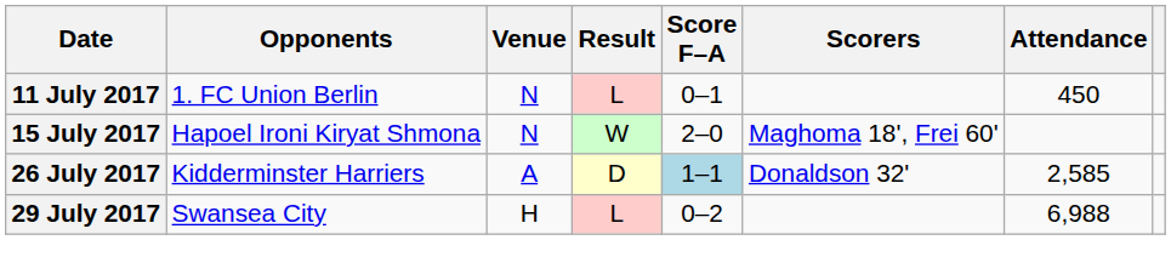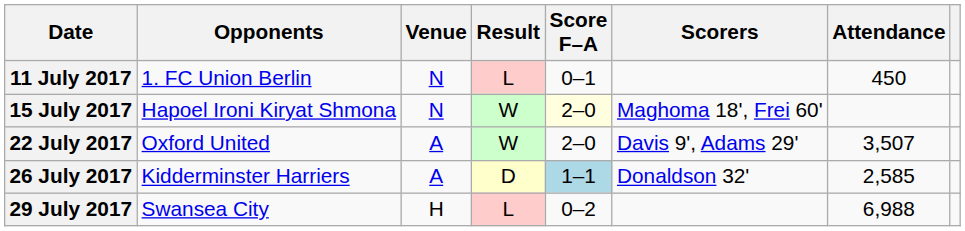15 July 2017 | Score F–A: no background -> lightyellow background
+ row: 22 July 2017 | Oxford United | A | W | 2–0 | Davis 9', Adams 29' | 3,507
